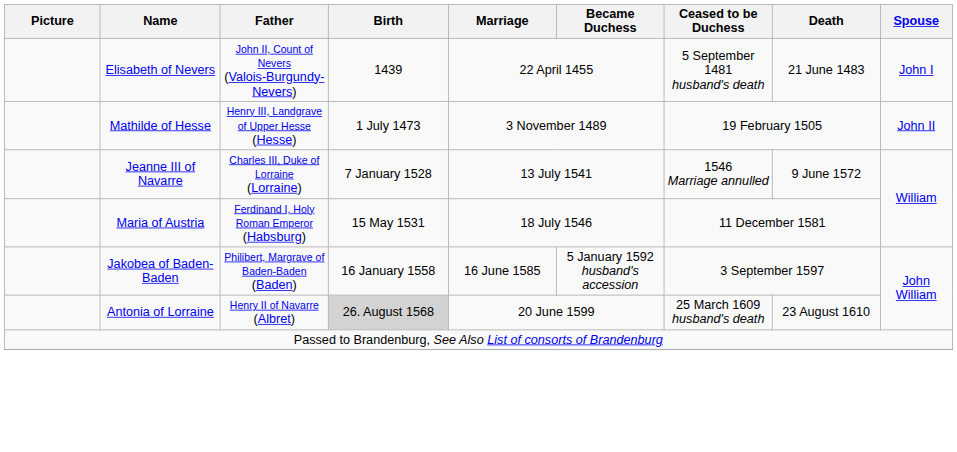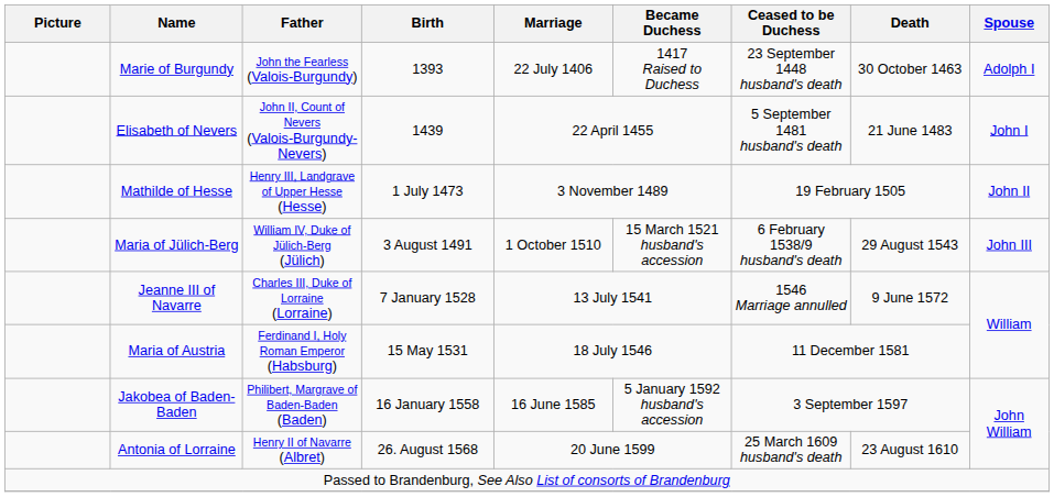+ row: Marie of Burgundy | John the Fearless (Valois-Burgundy) | 1393 | 22 July 1406 | 1417 Raised to Duchess | 23 September 1448 husband's death | 30 October 1463 | Adolph I
+ row: Maria of Jülich-Berg | William IV, Duke of Jülich-Berg (Jülich) | 3 August 1491 | 1 October 1510 | 15 March 1521 husband's accession | 6 February 1538/9 husband's death | 29 August 1543 | John III
Antonia of Lorraine | Birth: lightgrey background -> no background
